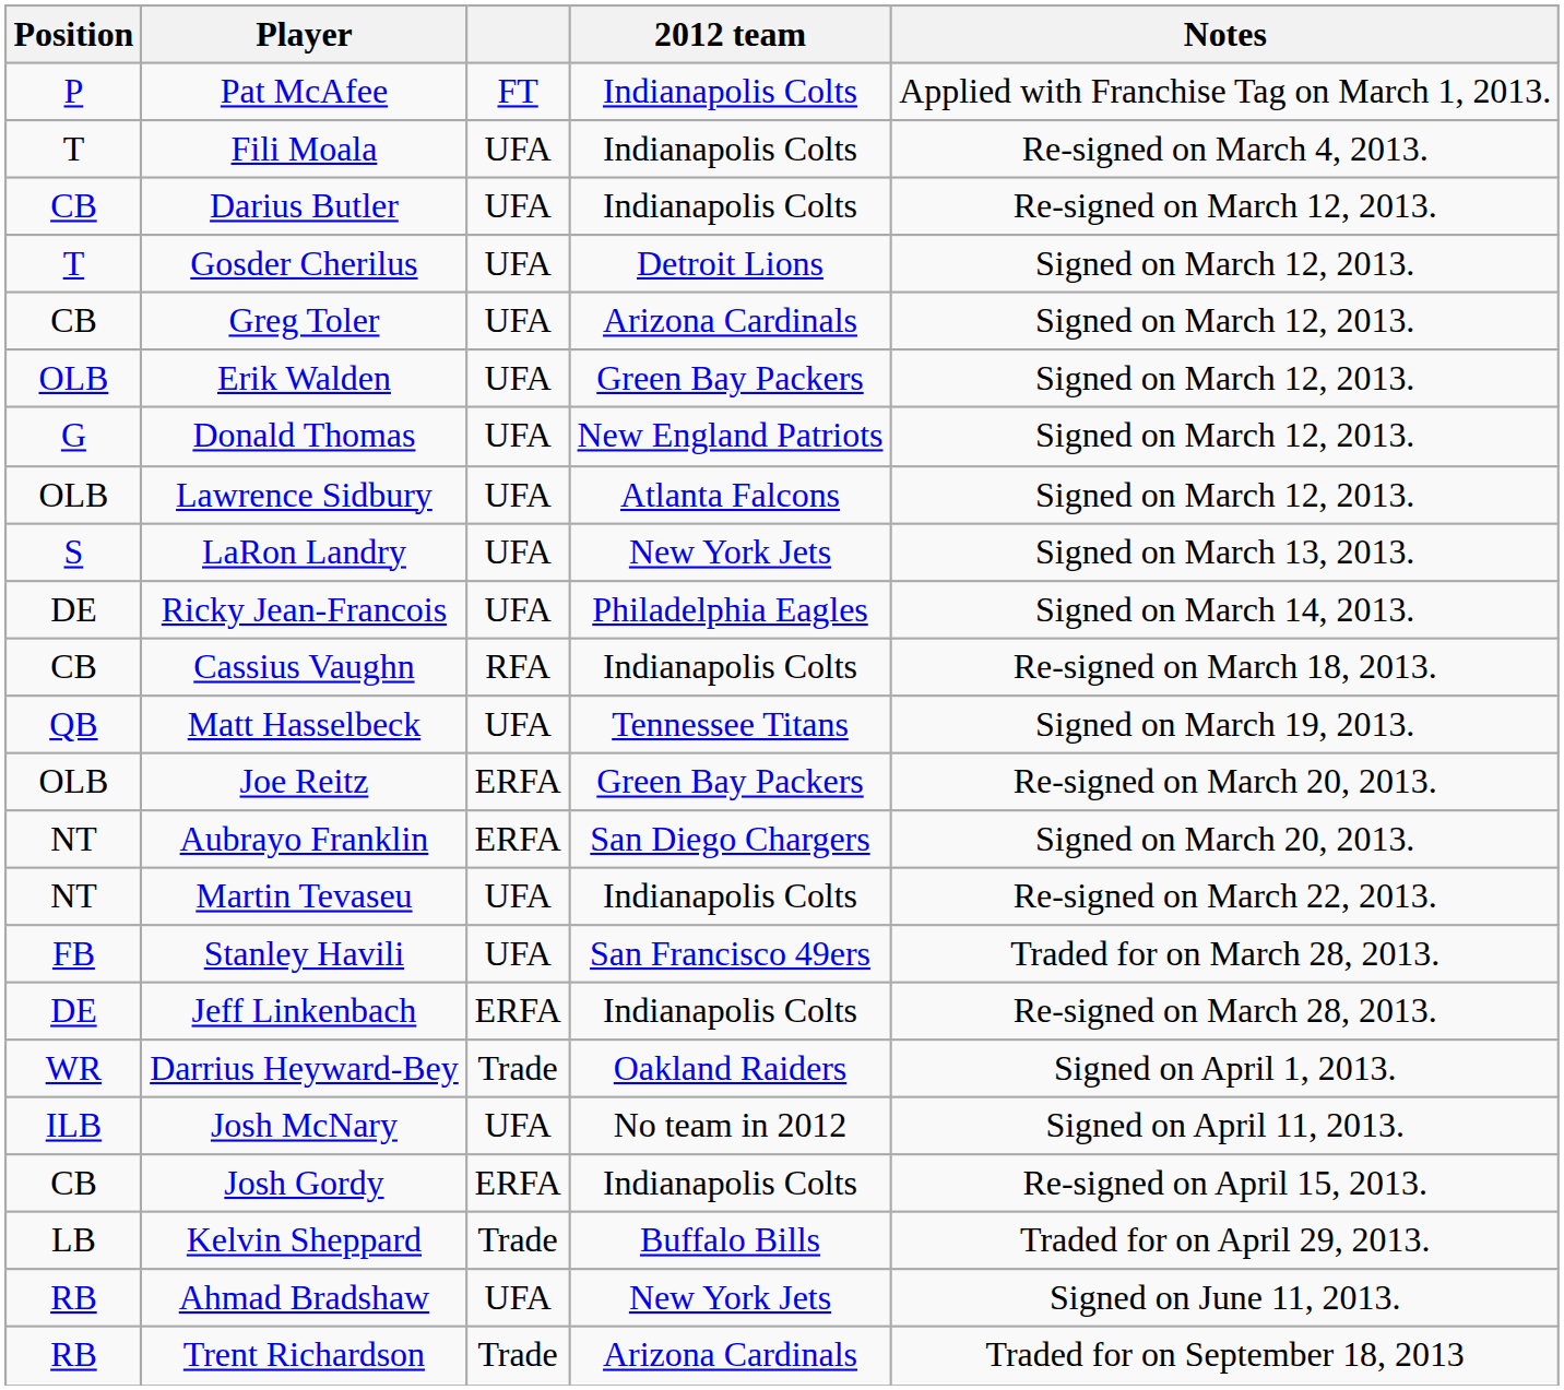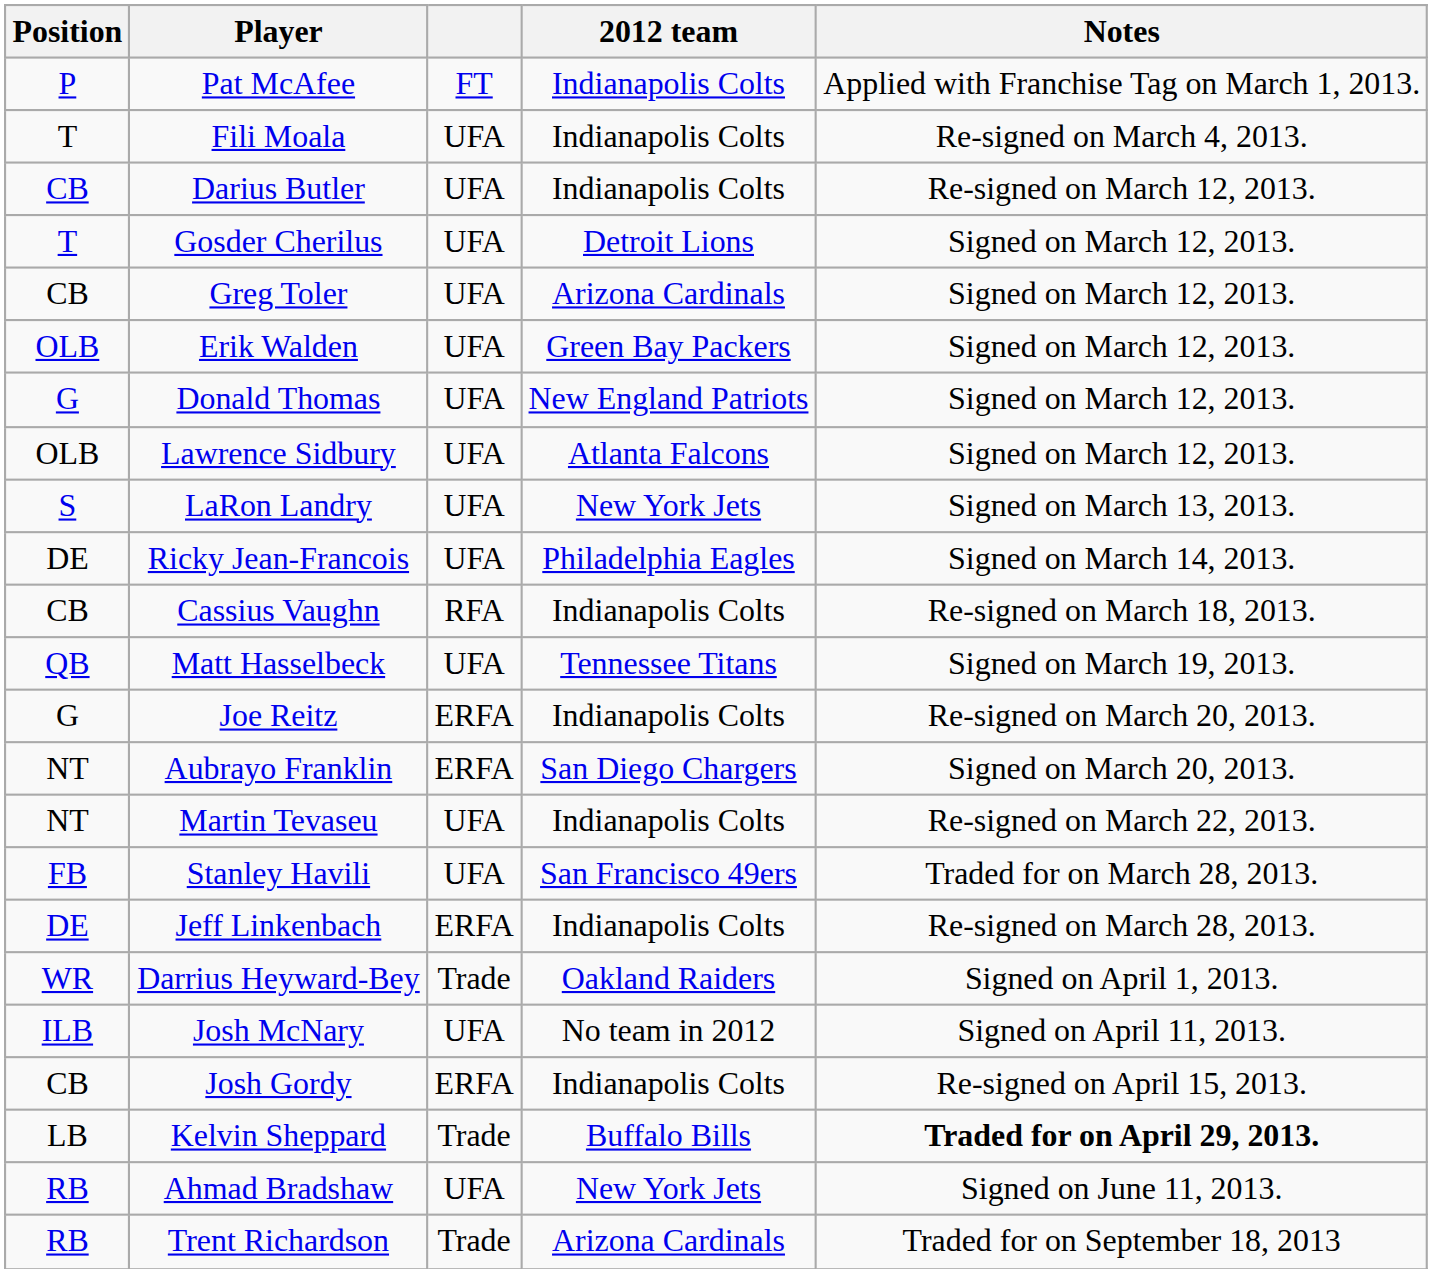Joe Reitz | Position: OLB -> G
Joe Reitz | 2012 team: Green Bay Packers -> Indianapolis Colts
Kelvin Sheppard | Notes: normal -> bold
